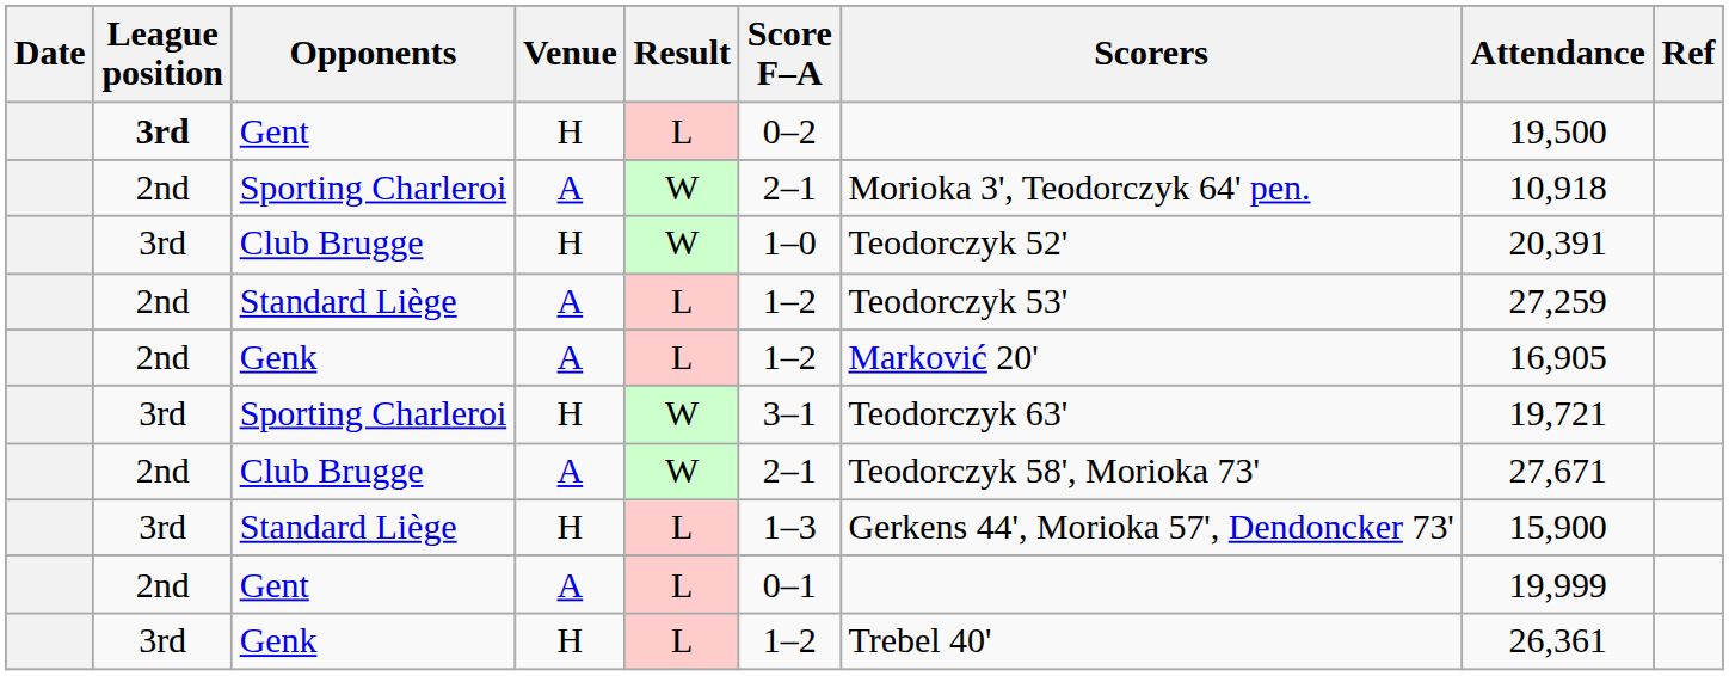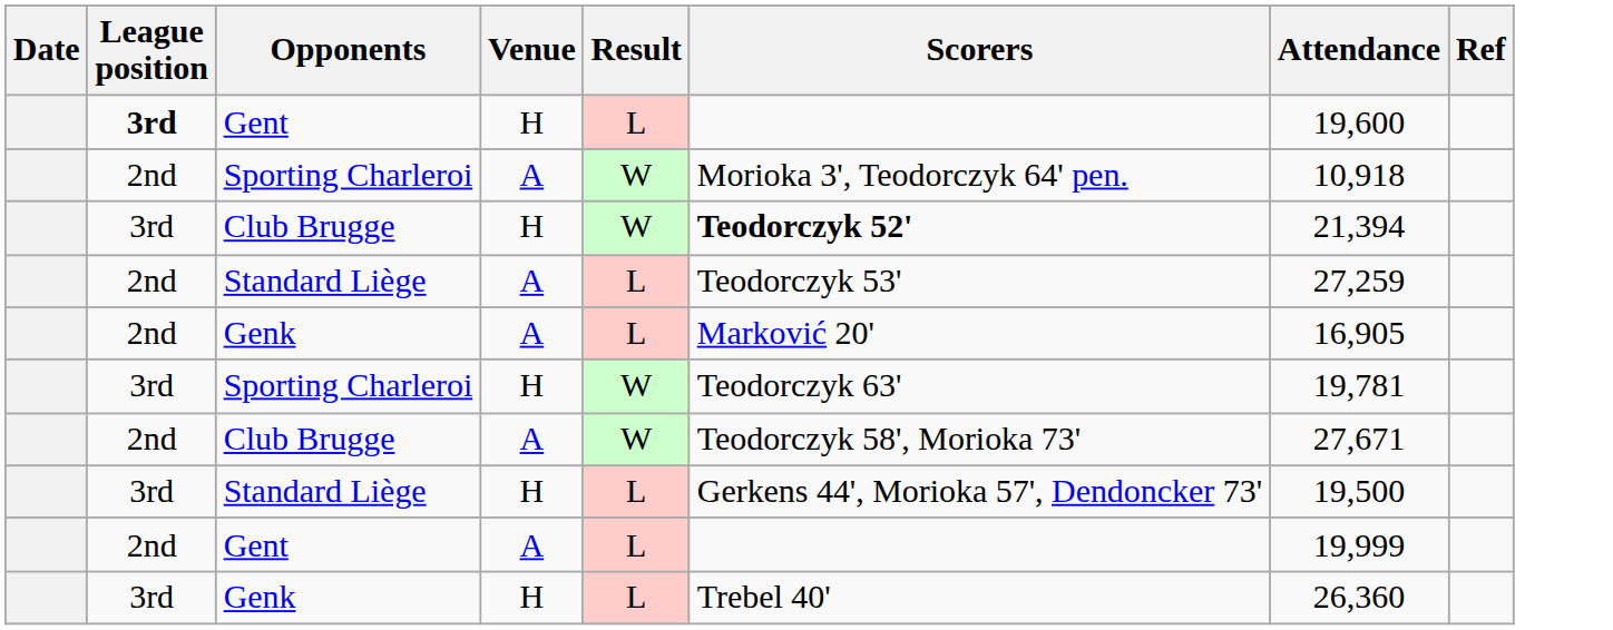- column: Score F–A | 0–2 | 2–1 | 1–0 | 1–2 | 1–2 | 3–1 | 2–1 | 1–3 | 0–1 | 1–2
Gent / H | Attendance: 19,500 -> 19,600
Club Brugge / H | Scorers: normal -> bold
Club Brugge / H | Attendance: 20,391 -> 21,394
Sporting Charleroi / H | Attendance: 19,721 -> 19,781
Standard Liège / H | Attendance: 15,900 -> 19,500
Genk / H | Attendance: 26,361 -> 26,360
